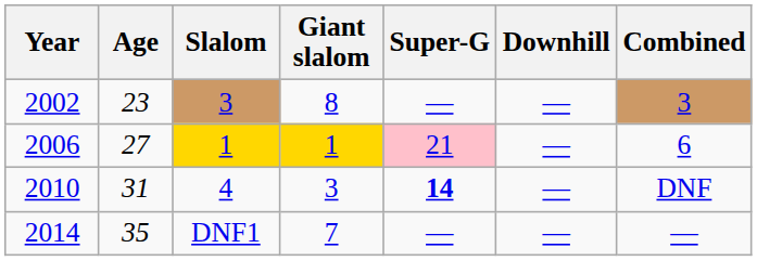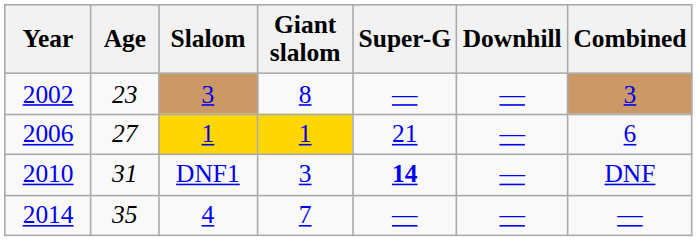2006 | Super-G: pink background -> no background
2010 | Slalom: 4 -> DNF1
2014 | Slalom: DNF1 -> 4
